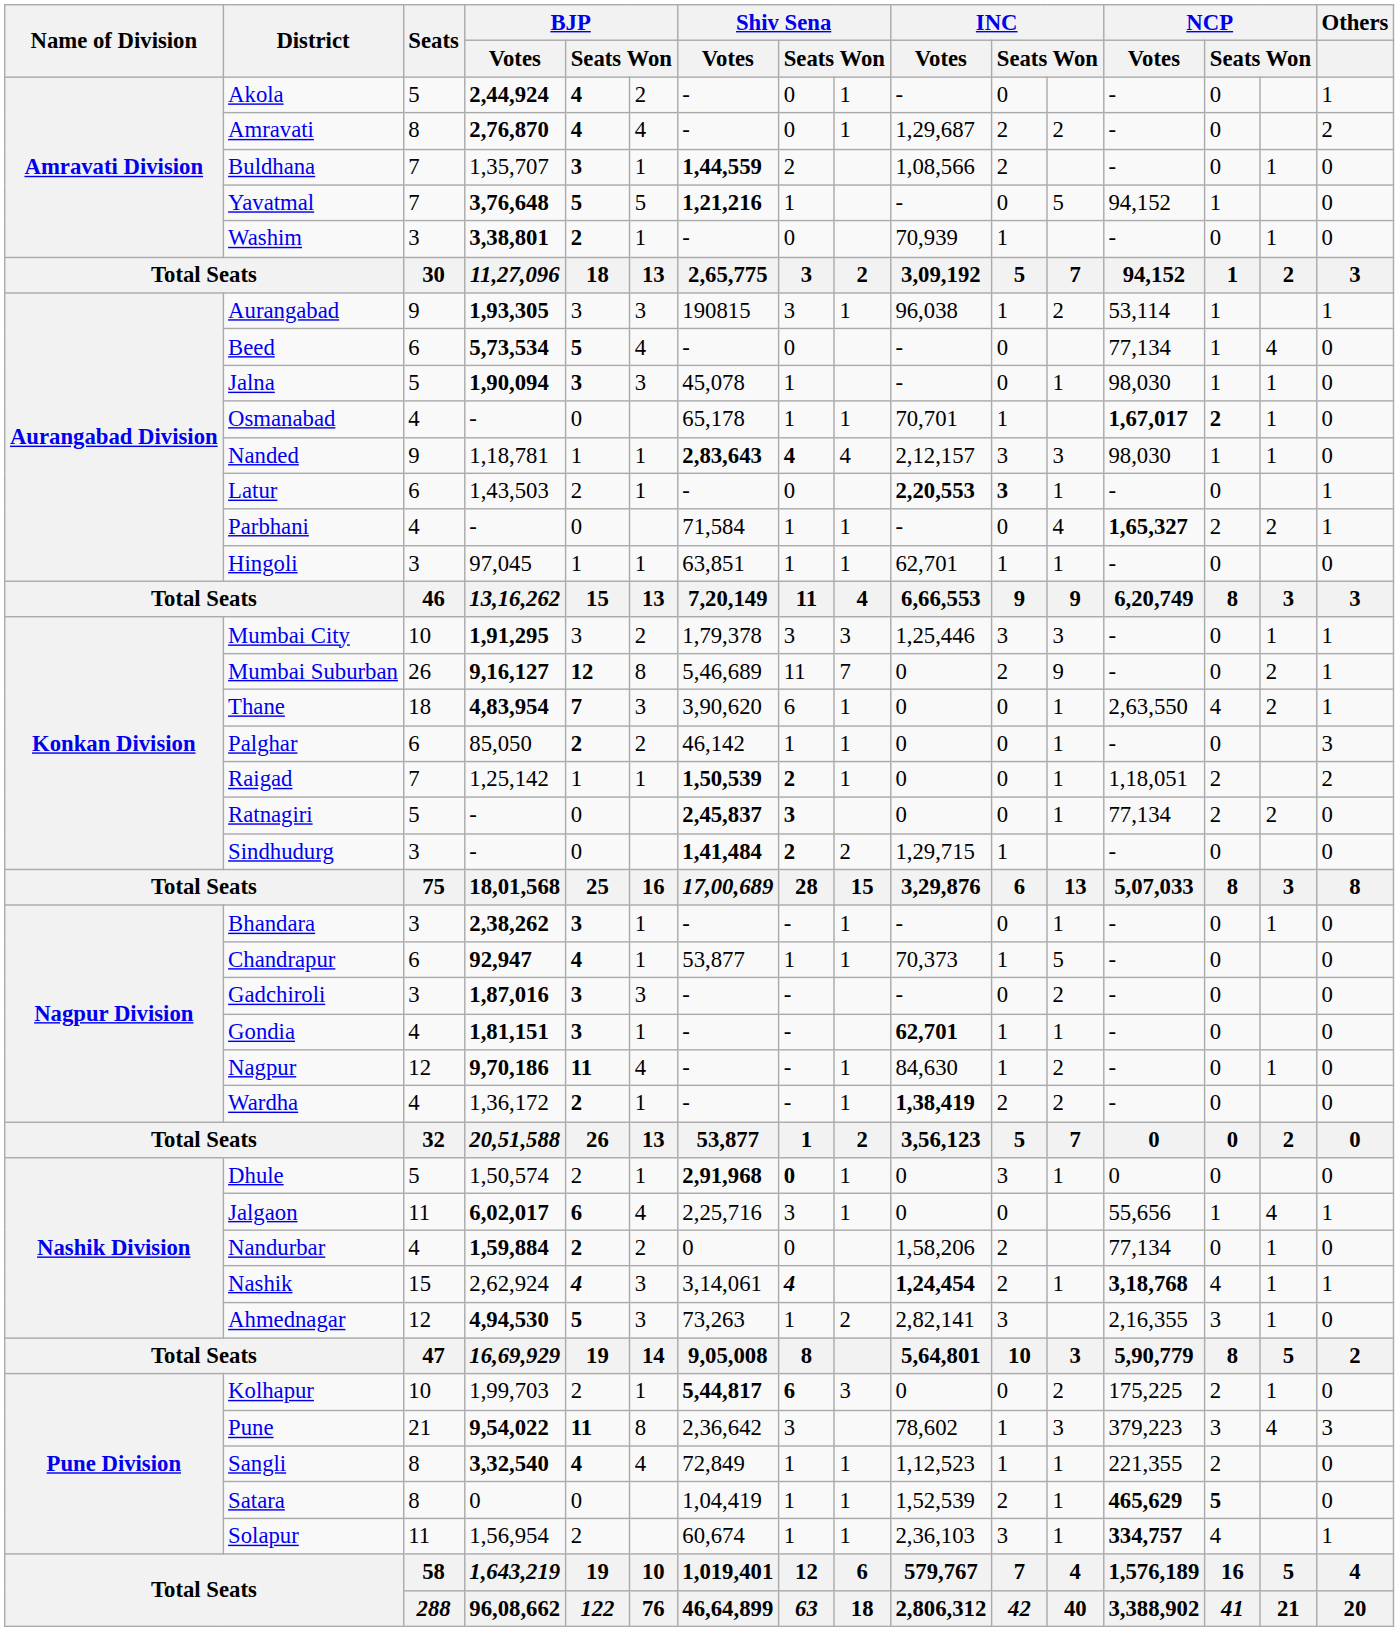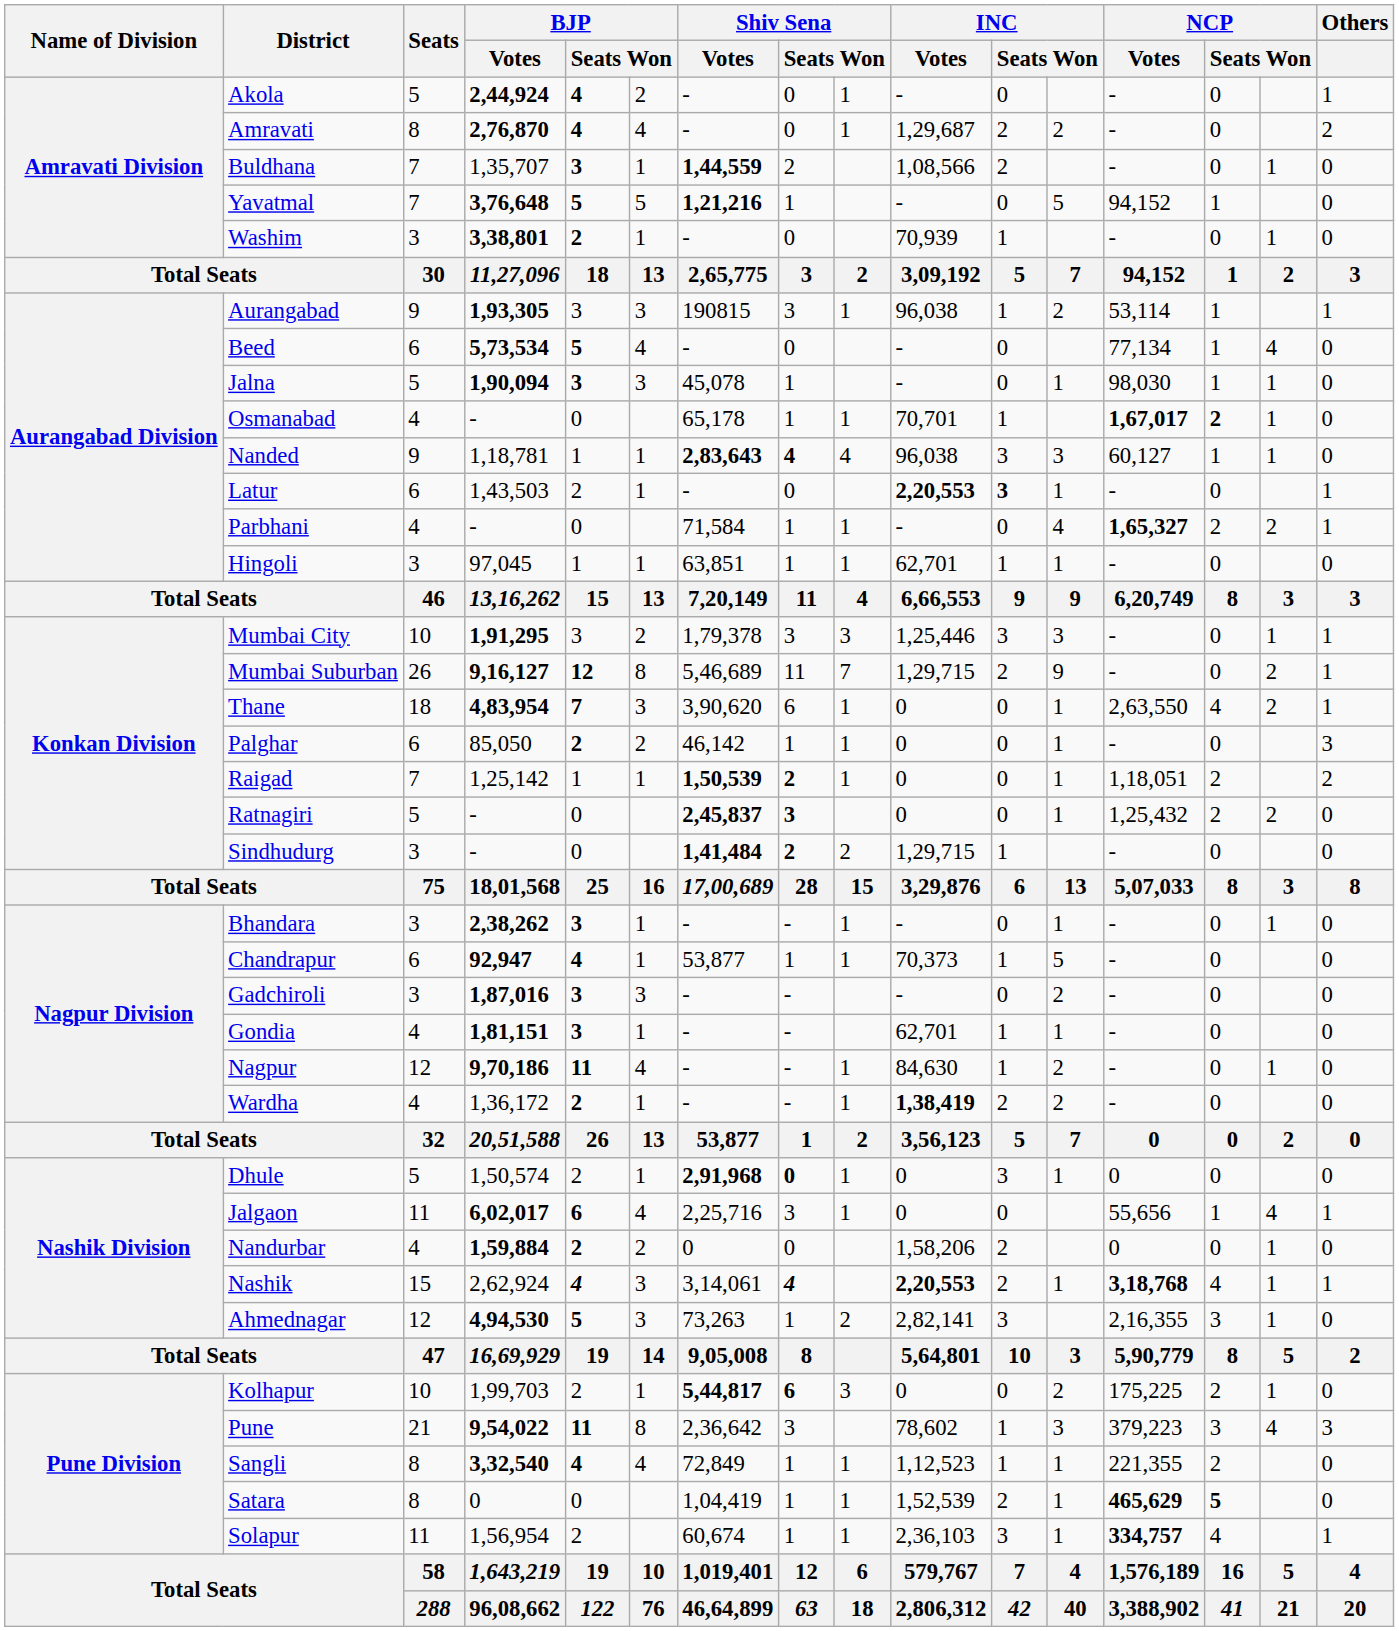Nanded | INC / Votes: 2,12,157 -> 96,038
Nanded | NCP / Votes: 98,030 -> 60,127
Mumbai Suburban | INC / Votes: 0 -> 1,29,715
Ratnagiri | NCP / Votes: 77,134 -> 1,25,432
Gondia | INC / Votes: bold -> normal
Nandurbar | NCP / Votes: 77,134 -> 0
Nashik | INC / Votes: 1,24,454 -> 2,20,553
